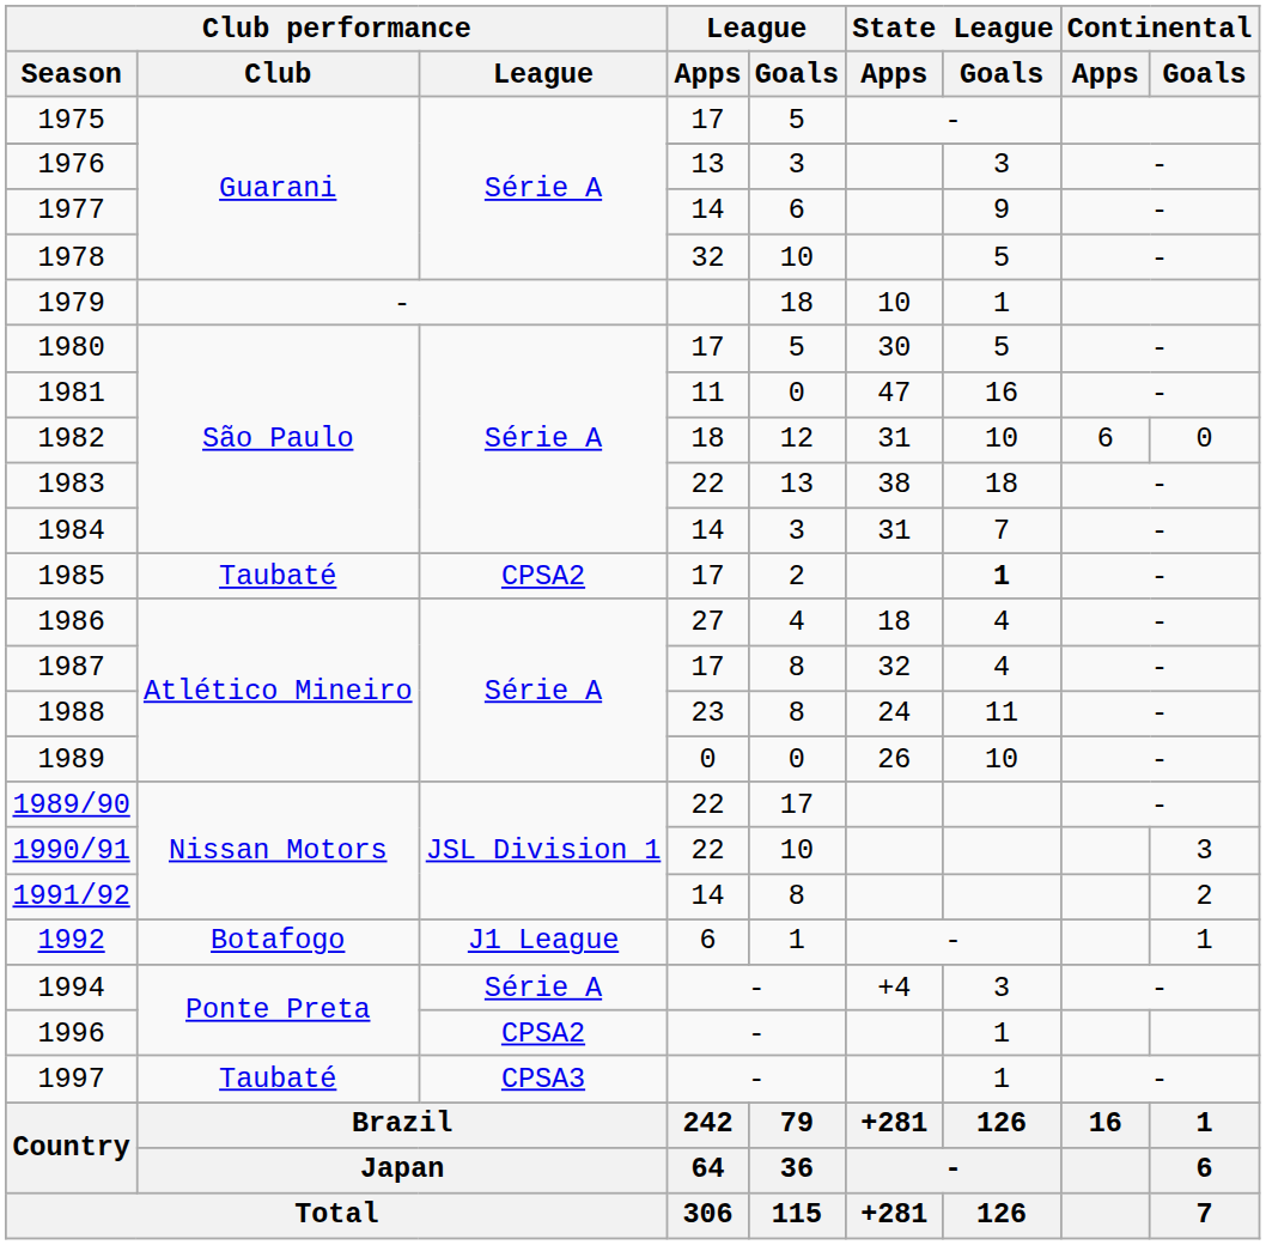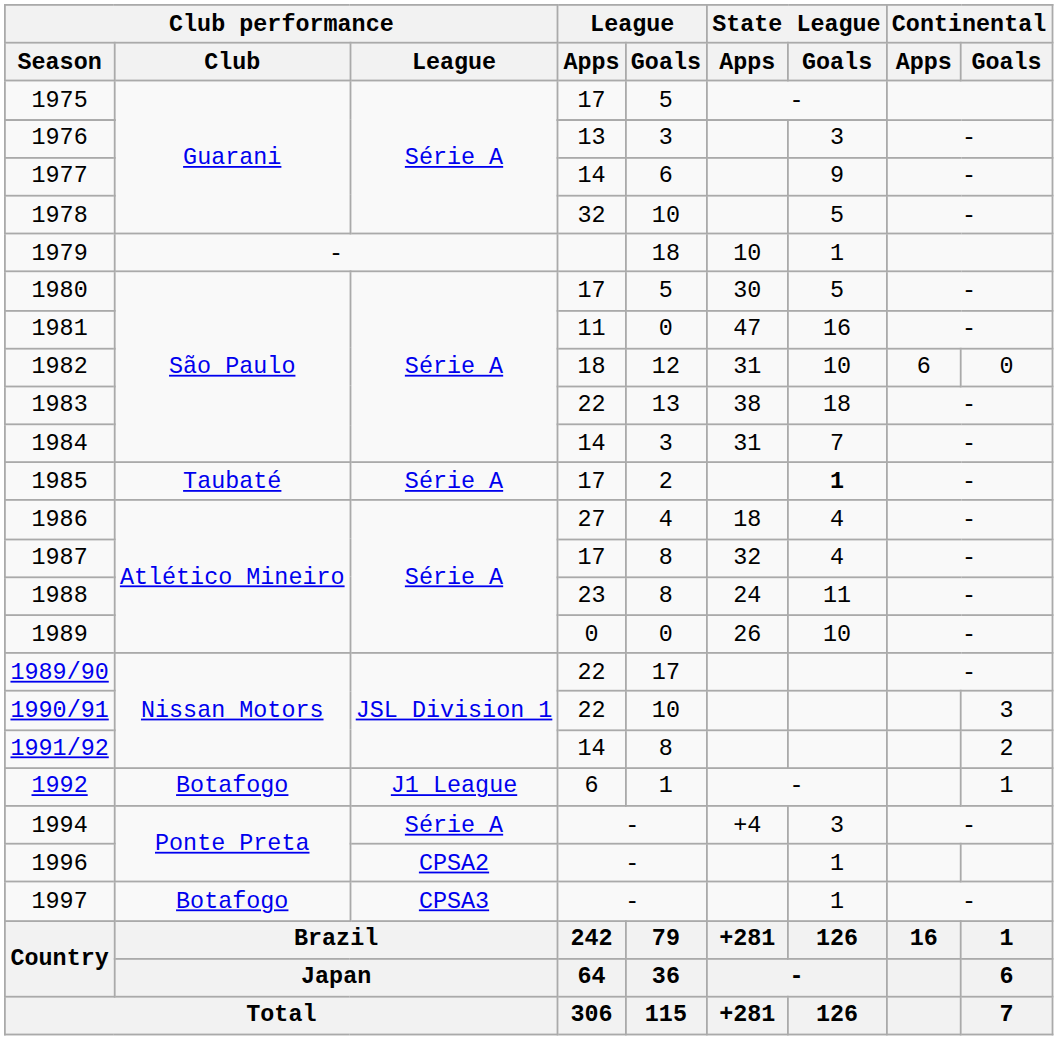1985 | Club performance / League: CPSA2 -> Série A
1997 | Club performance / Club: Taubaté -> Botafogo
